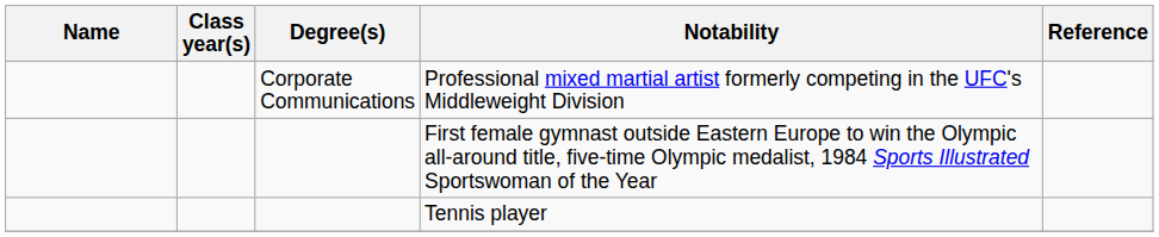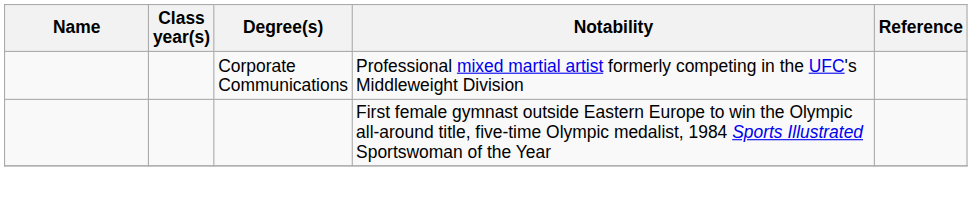- row: Tennis player
